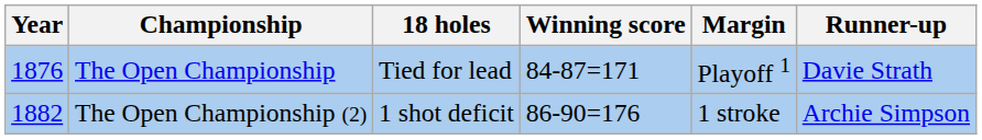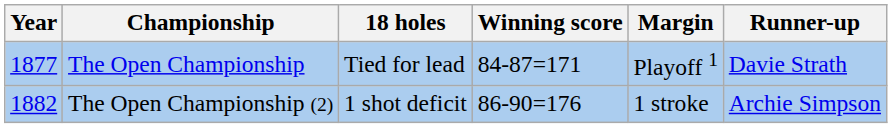The Open Championship | Year: 1876 -> 1877
